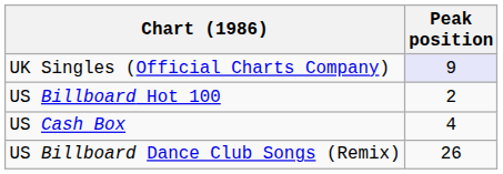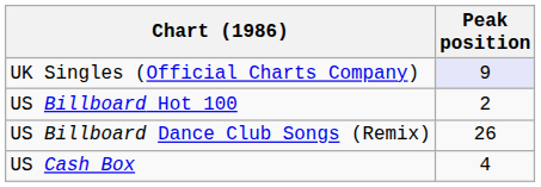rows swapped: US Billboard Dance Club Songs (Remix) <-> US Cash Box
